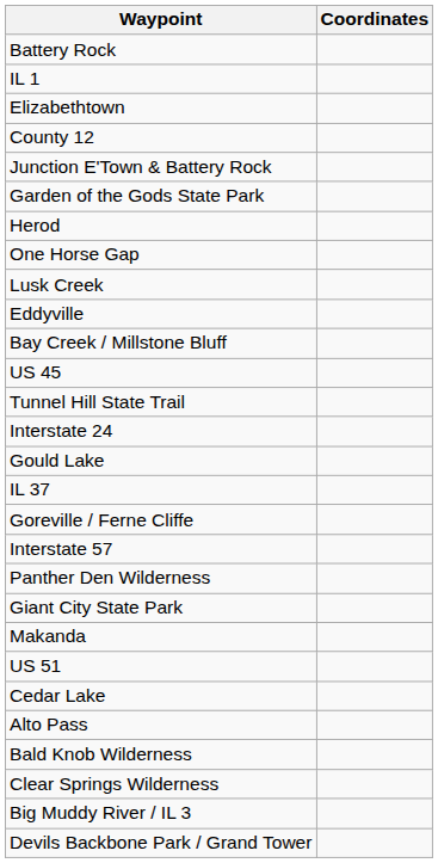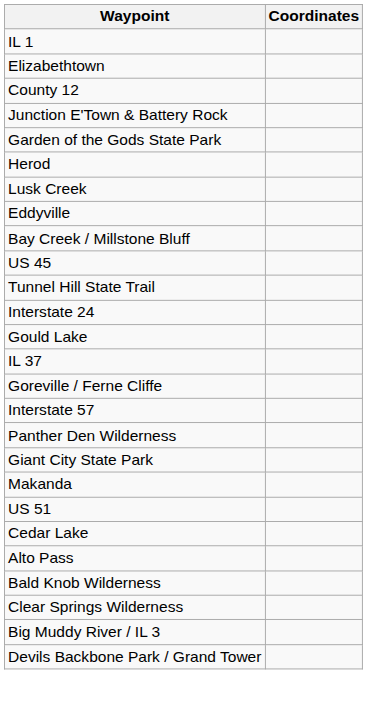- row: Battery Rock
- row: One Horse Gap
